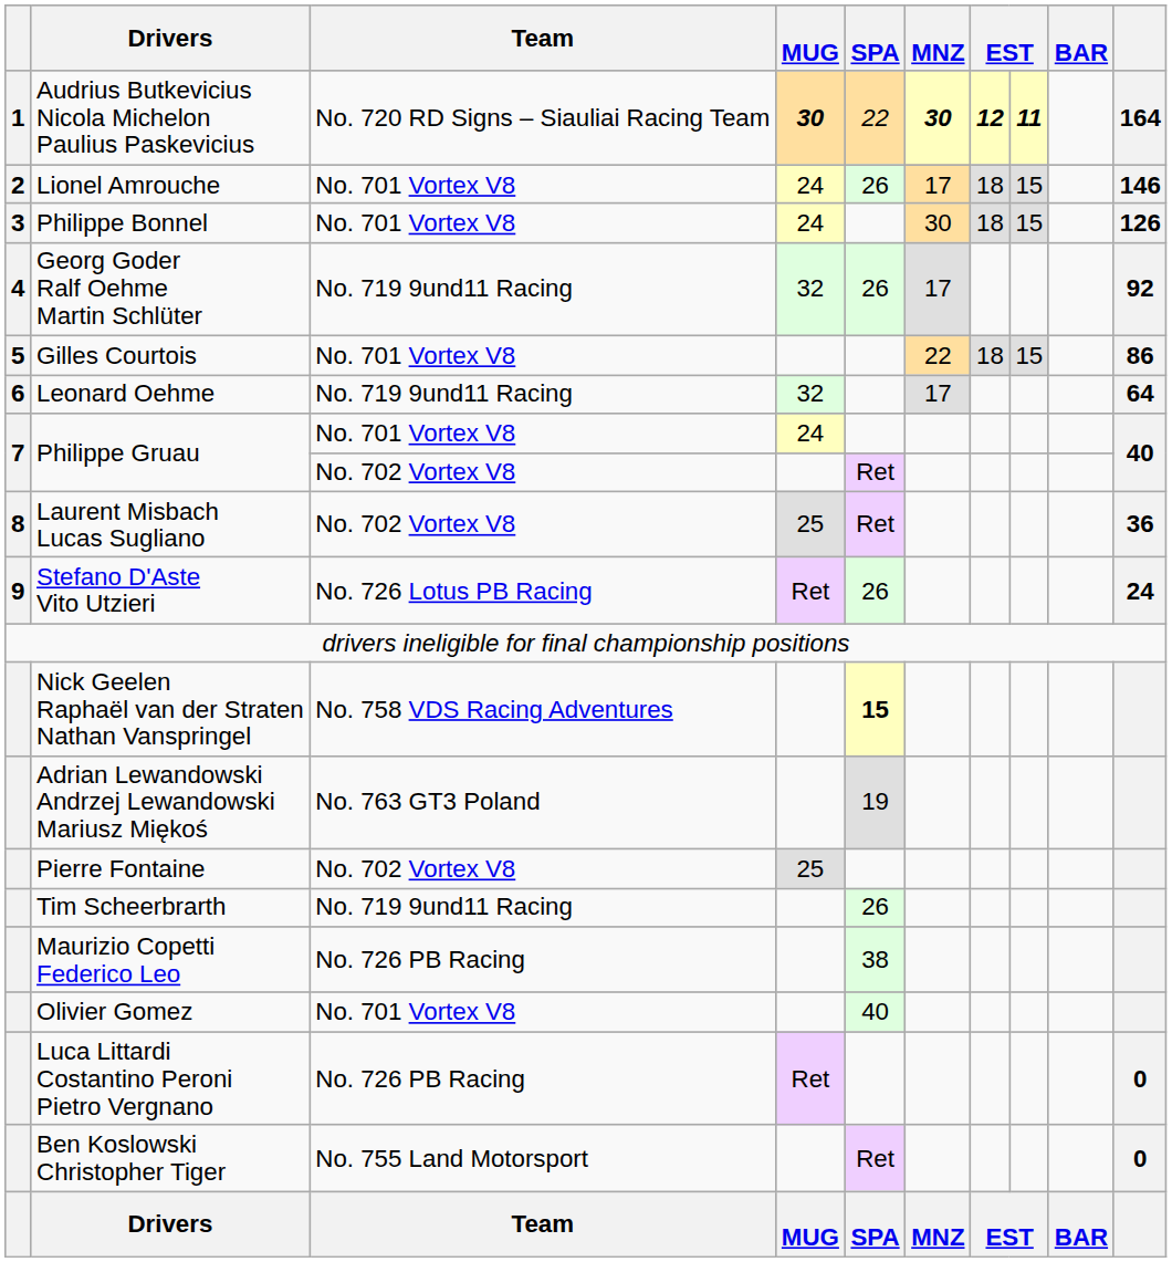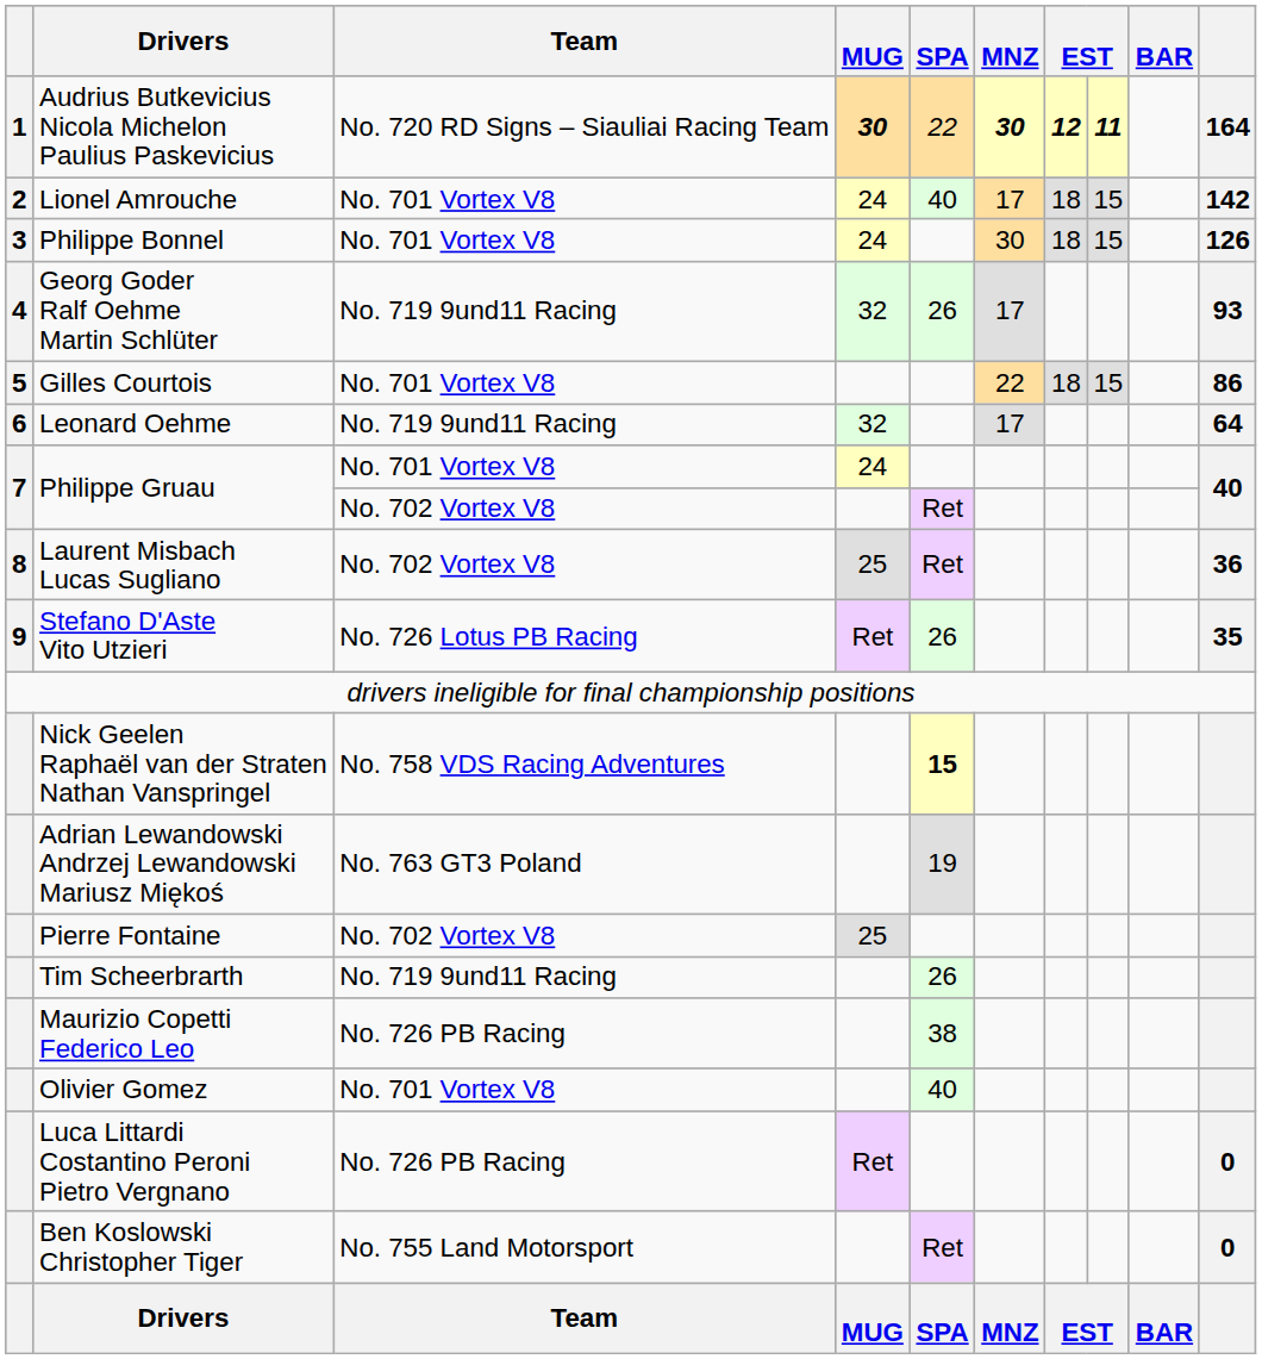Lionel Amrouche | SPA: 26 -> 40
Lionel Amrouche | column 10: 146 -> 142
Georg Goder Ralf Oehme Martin Schlüter | column 10: 92 -> 93
Stefano D'Aste Vito Utzieri | column 10: 24 -> 35
